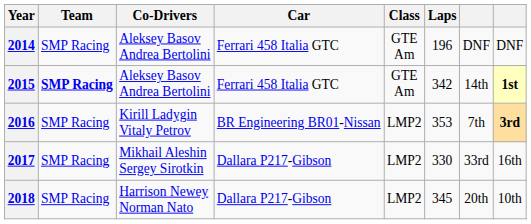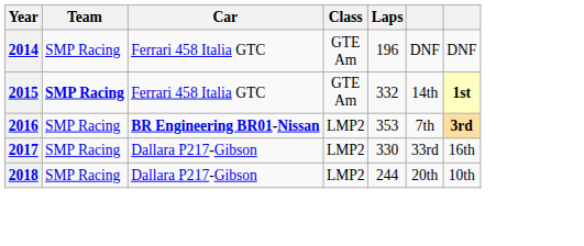- column: Co-Drivers | Aleksey Basov Andrea Bertolini | Aleksey Basov Andrea Bertolini | Kirill Ladygin Vitaly Petrov | Mikhail Aleshin Sergey Sirotkin | Harrison Newey Norman Nato
2015 | Laps: 342 -> 332
2016 | Car: normal -> bold
2018 | Laps: 345 -> 244
